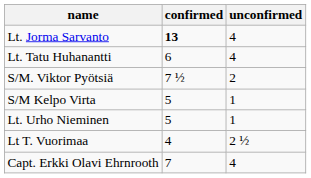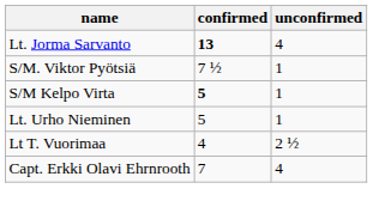- row: Lt. Tatu Huhanantti | 6 | 4
S/M. Viktor Pyötsiä | unconfirmed: 2 -> 1
S/M Kelpo Virta | confirmed: normal -> bold
